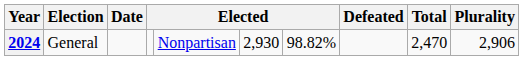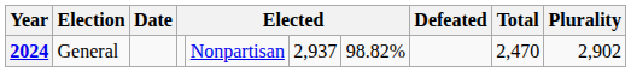2024 | column 6: 2,930 -> 2,937
2024 | Plurality: 2,906 -> 2,902
